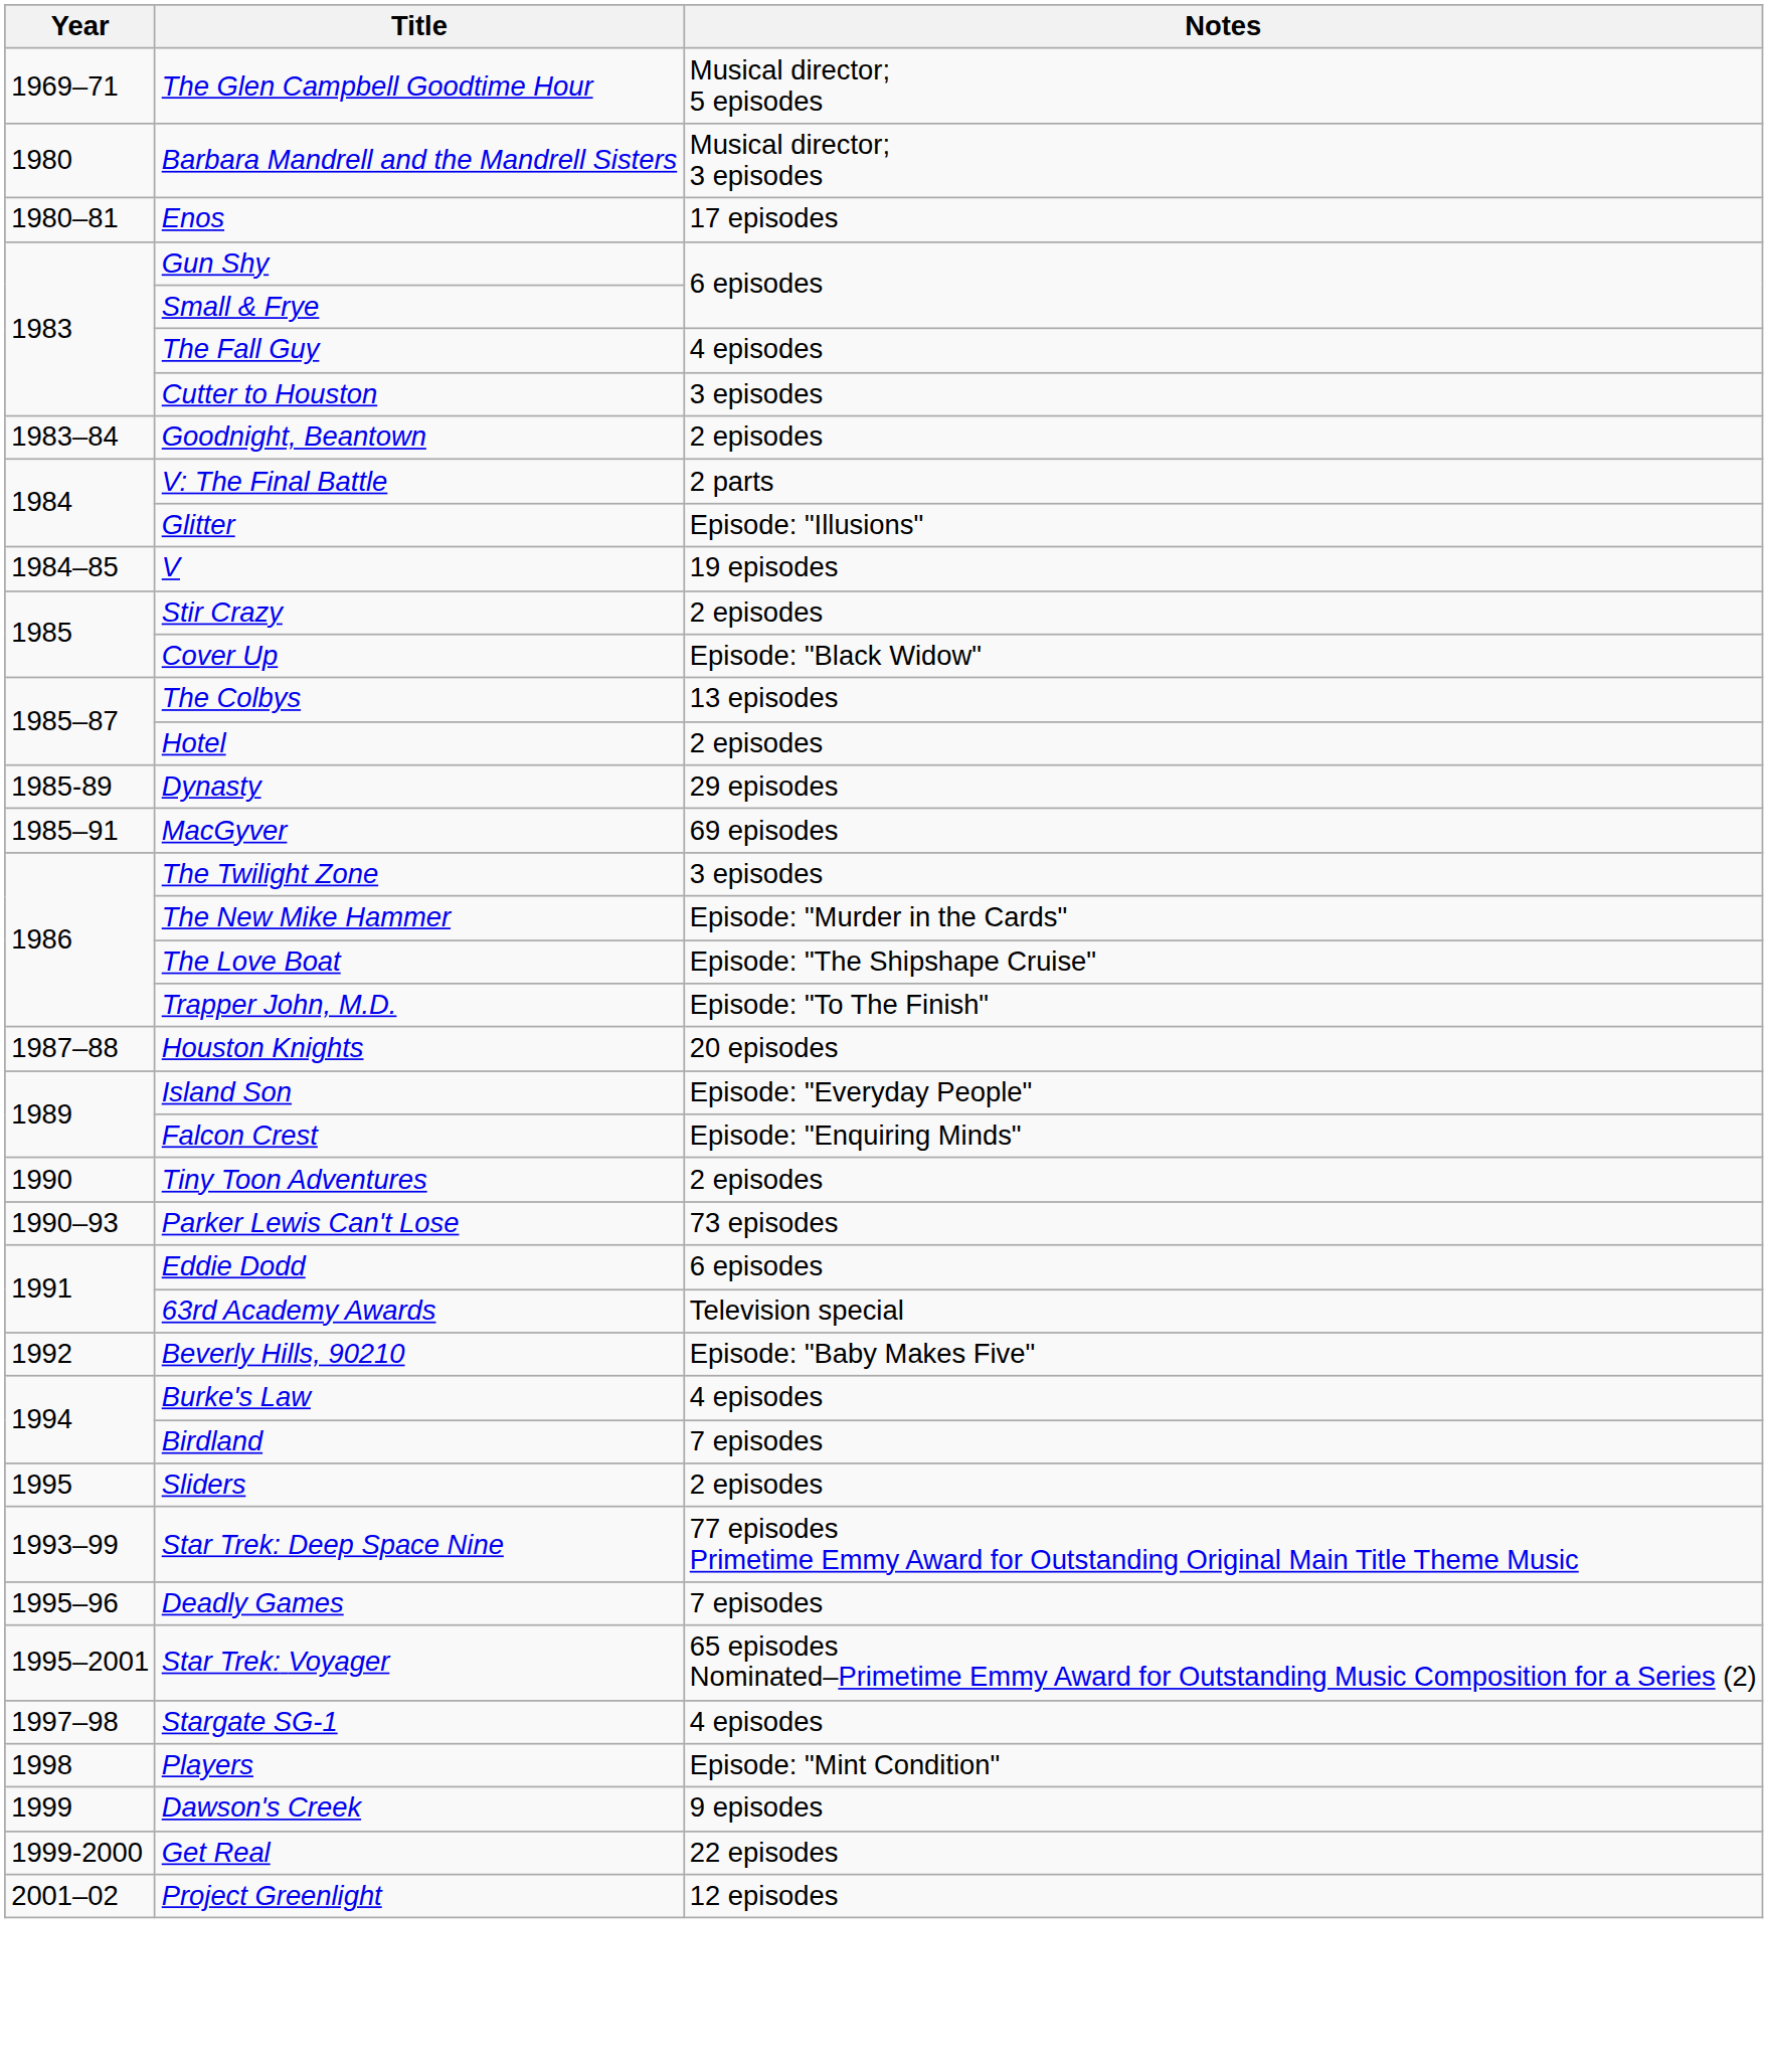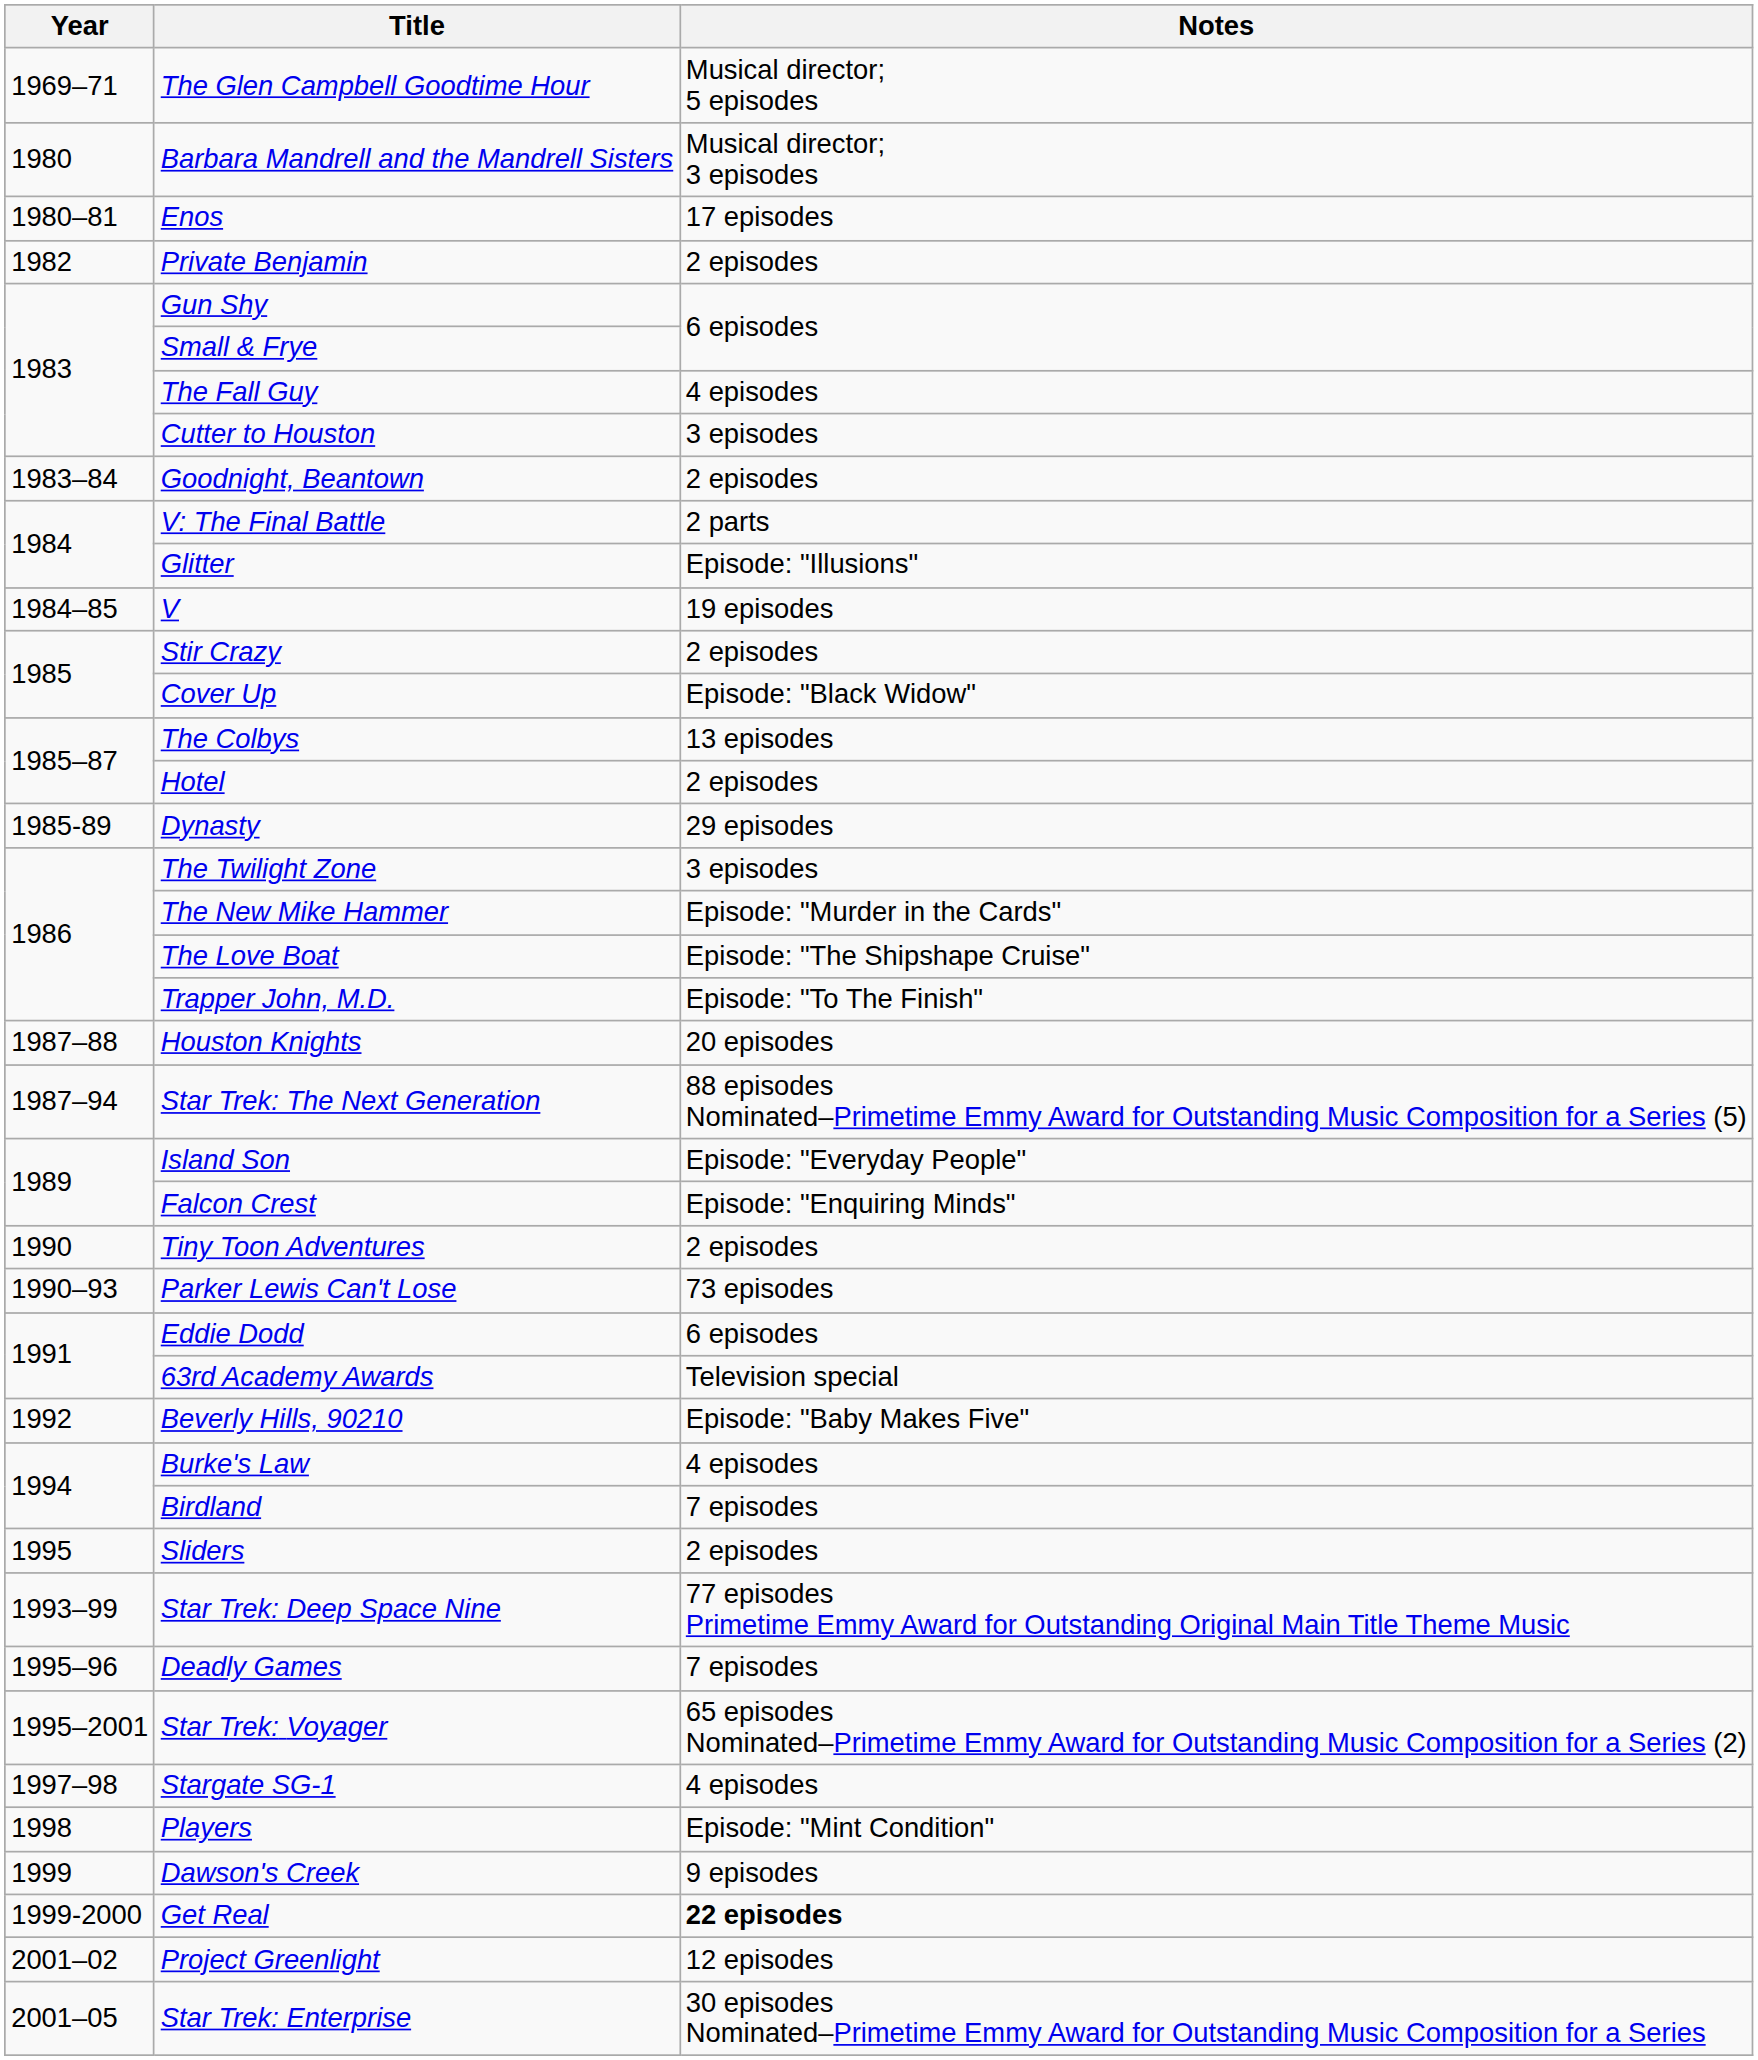+ row: 1982 | Private Benjamin | 2 episodes
- row: 1985–91 | MacGyver | 69 episodes
+ row: 1987–94 | Star Trek: The Next Generation | 88 episodes Nominated–Primetime Emmy Award for Outstanding Music Composition for a Series (5)
Get Real | Notes: normal -> bold
+ row: 2001–05 | Star Trek: Enterprise | 30 episodes Nominated–Primetime Emmy Award for Outstanding Music Composition for a Series
